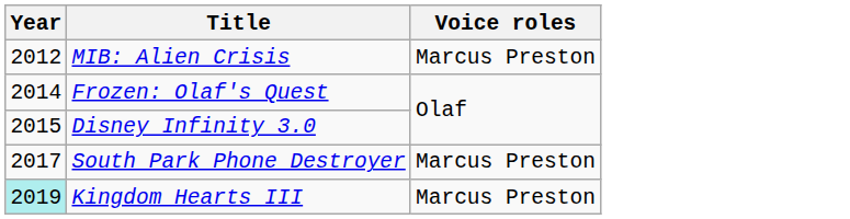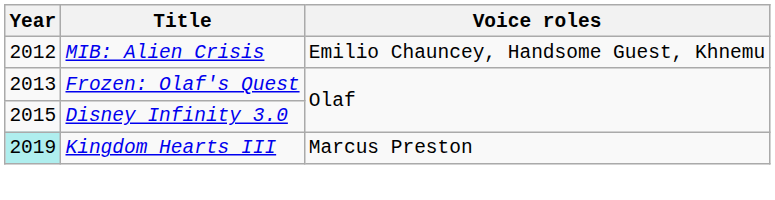MIB: Alien Crisis | Voice roles: Marcus Preston -> Emilio Chauncey, Handsome Guest, Khnemu
Frozen: Olaf's Quest | Year: 2014 -> 2013
- row: 2017 | South Park Phone Destroyer | Marcus Preston
